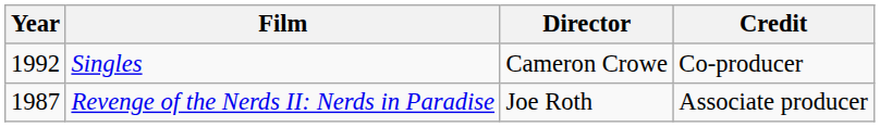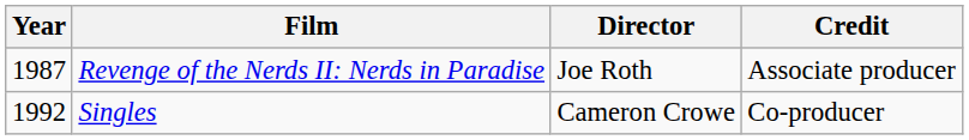rows swapped: Revenge of the Nerds II: Nerds in Paradise <-> Singles
